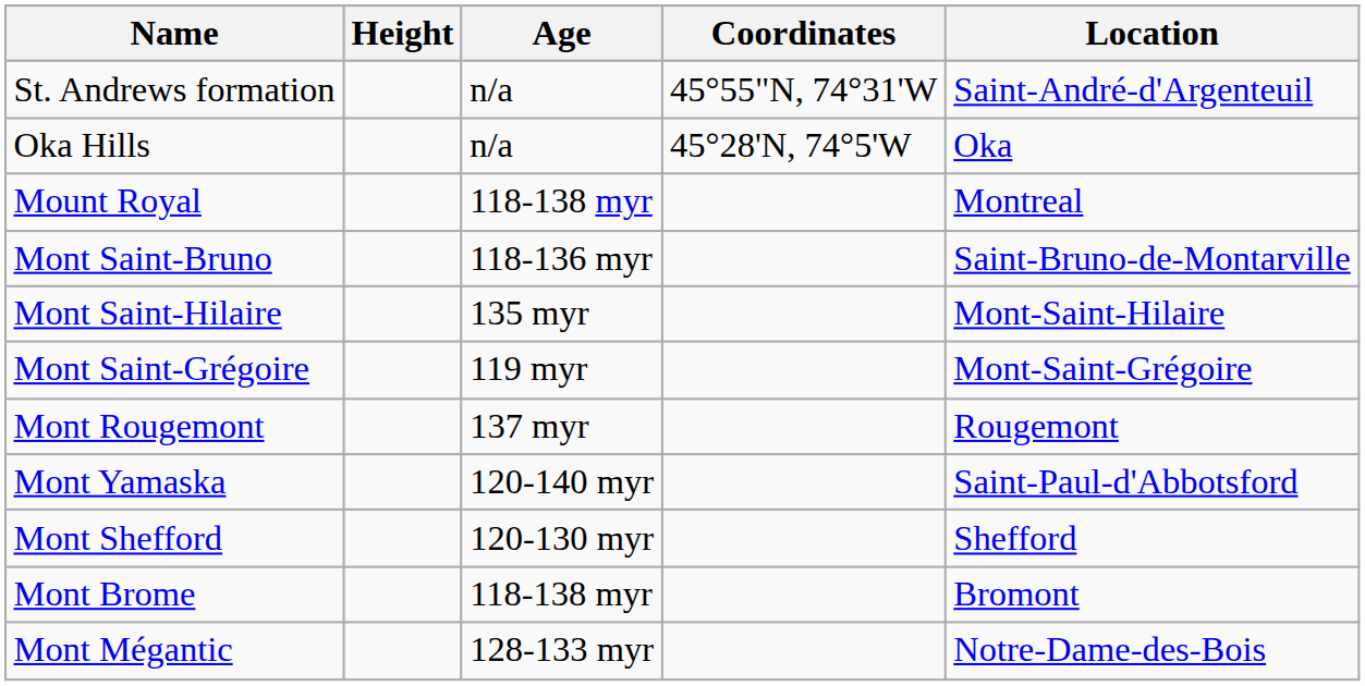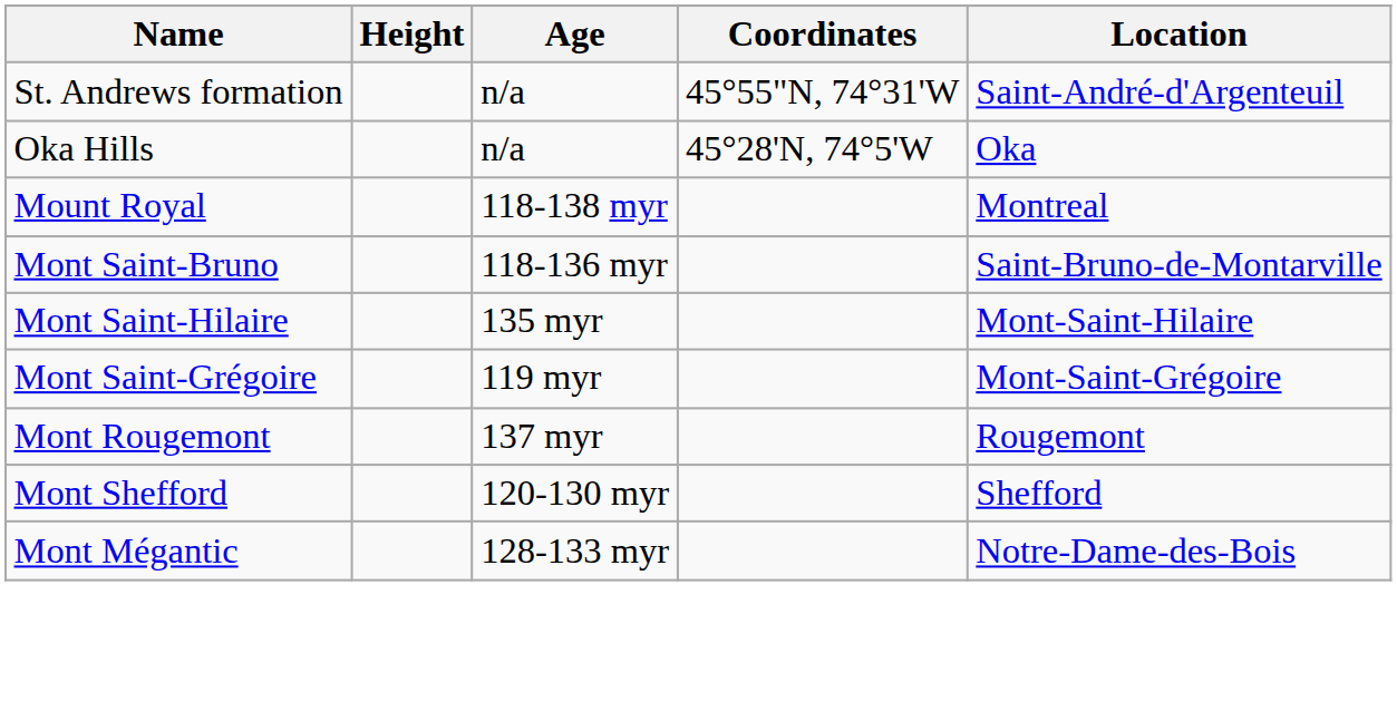- row: Mont Yamaska | 120-140 myr | Saint-Paul-d'Abbotsford
- row: Mont Brome | 118-138 myr | Bromont
